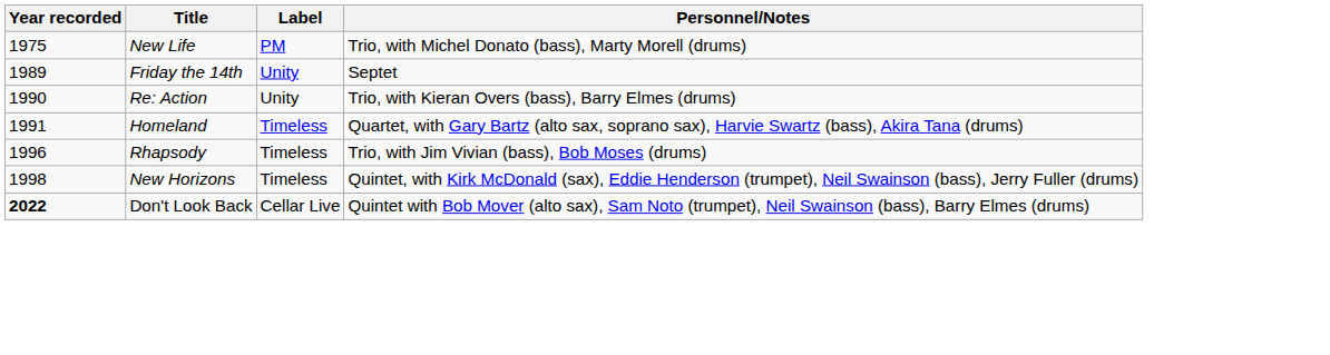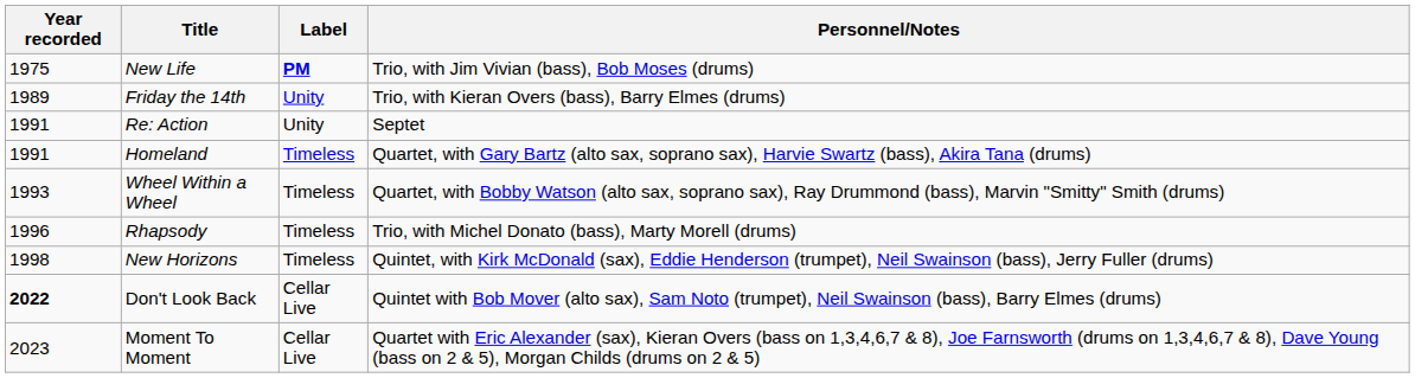New Life | Label: normal -> bold
New Life | Personnel/Notes: Trio, with Michel Donato (bass), Marty Morell (drums) -> Trio, with Jim Vivian (bass), Bob Moses (drums)
Friday the 14th | Personnel/Notes: Septet -> Trio, with Kieran Overs (bass), Barry Elmes (drums)
Re: Action | Year recorded: 1990 -> 1991
Re: Action | Personnel/Notes: Trio, with Kieran Overs (bass), Barry Elmes (drums) -> Septet
+ row: 1993 | Wheel Within a Wheel | Timeless | Quartet, with Bobby Watson (alto sax, soprano sax), Ray Drummond (bass), Marvin "Smitty" Smith (drums)
Rhapsody | Personnel/Notes: Trio, with Jim Vivian (bass), Bob Moses (drums) -> Trio, with Michel Donato (bass), Marty Morell (drums)
+ row: 2023 | Moment To Moment | Cellar Live | Quartet with Eric Alexander (sax), Kieran Overs (bass on 1,3,4,6,7 & 8), Joe Farnsworth (drums on 1,3,4,6,7 & 8), Dave Young (bass on 2 & 5), Morgan Childs (drums on 2 & 5)
